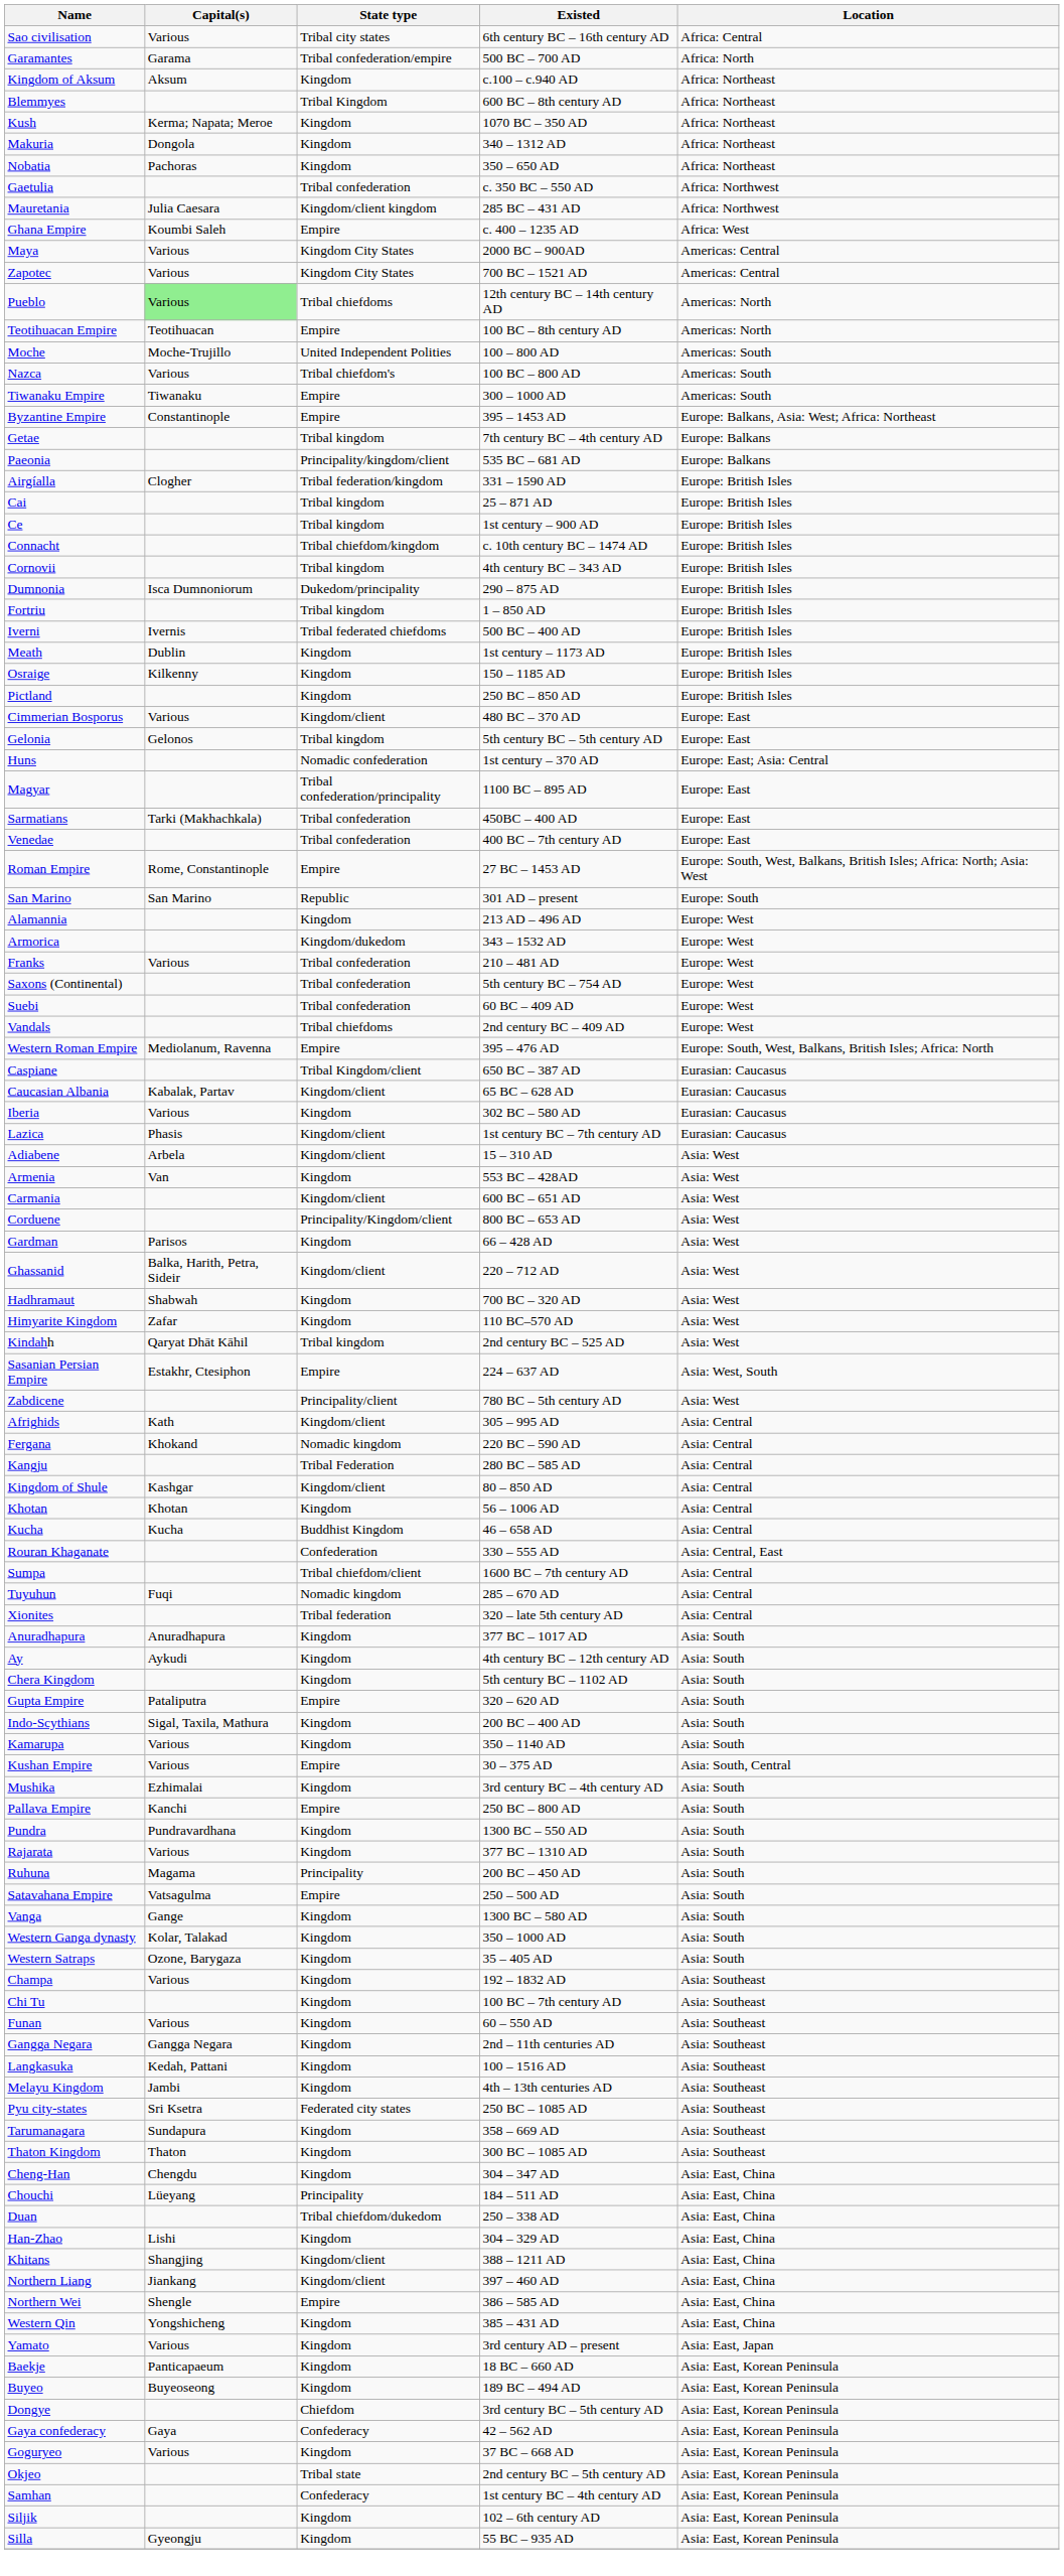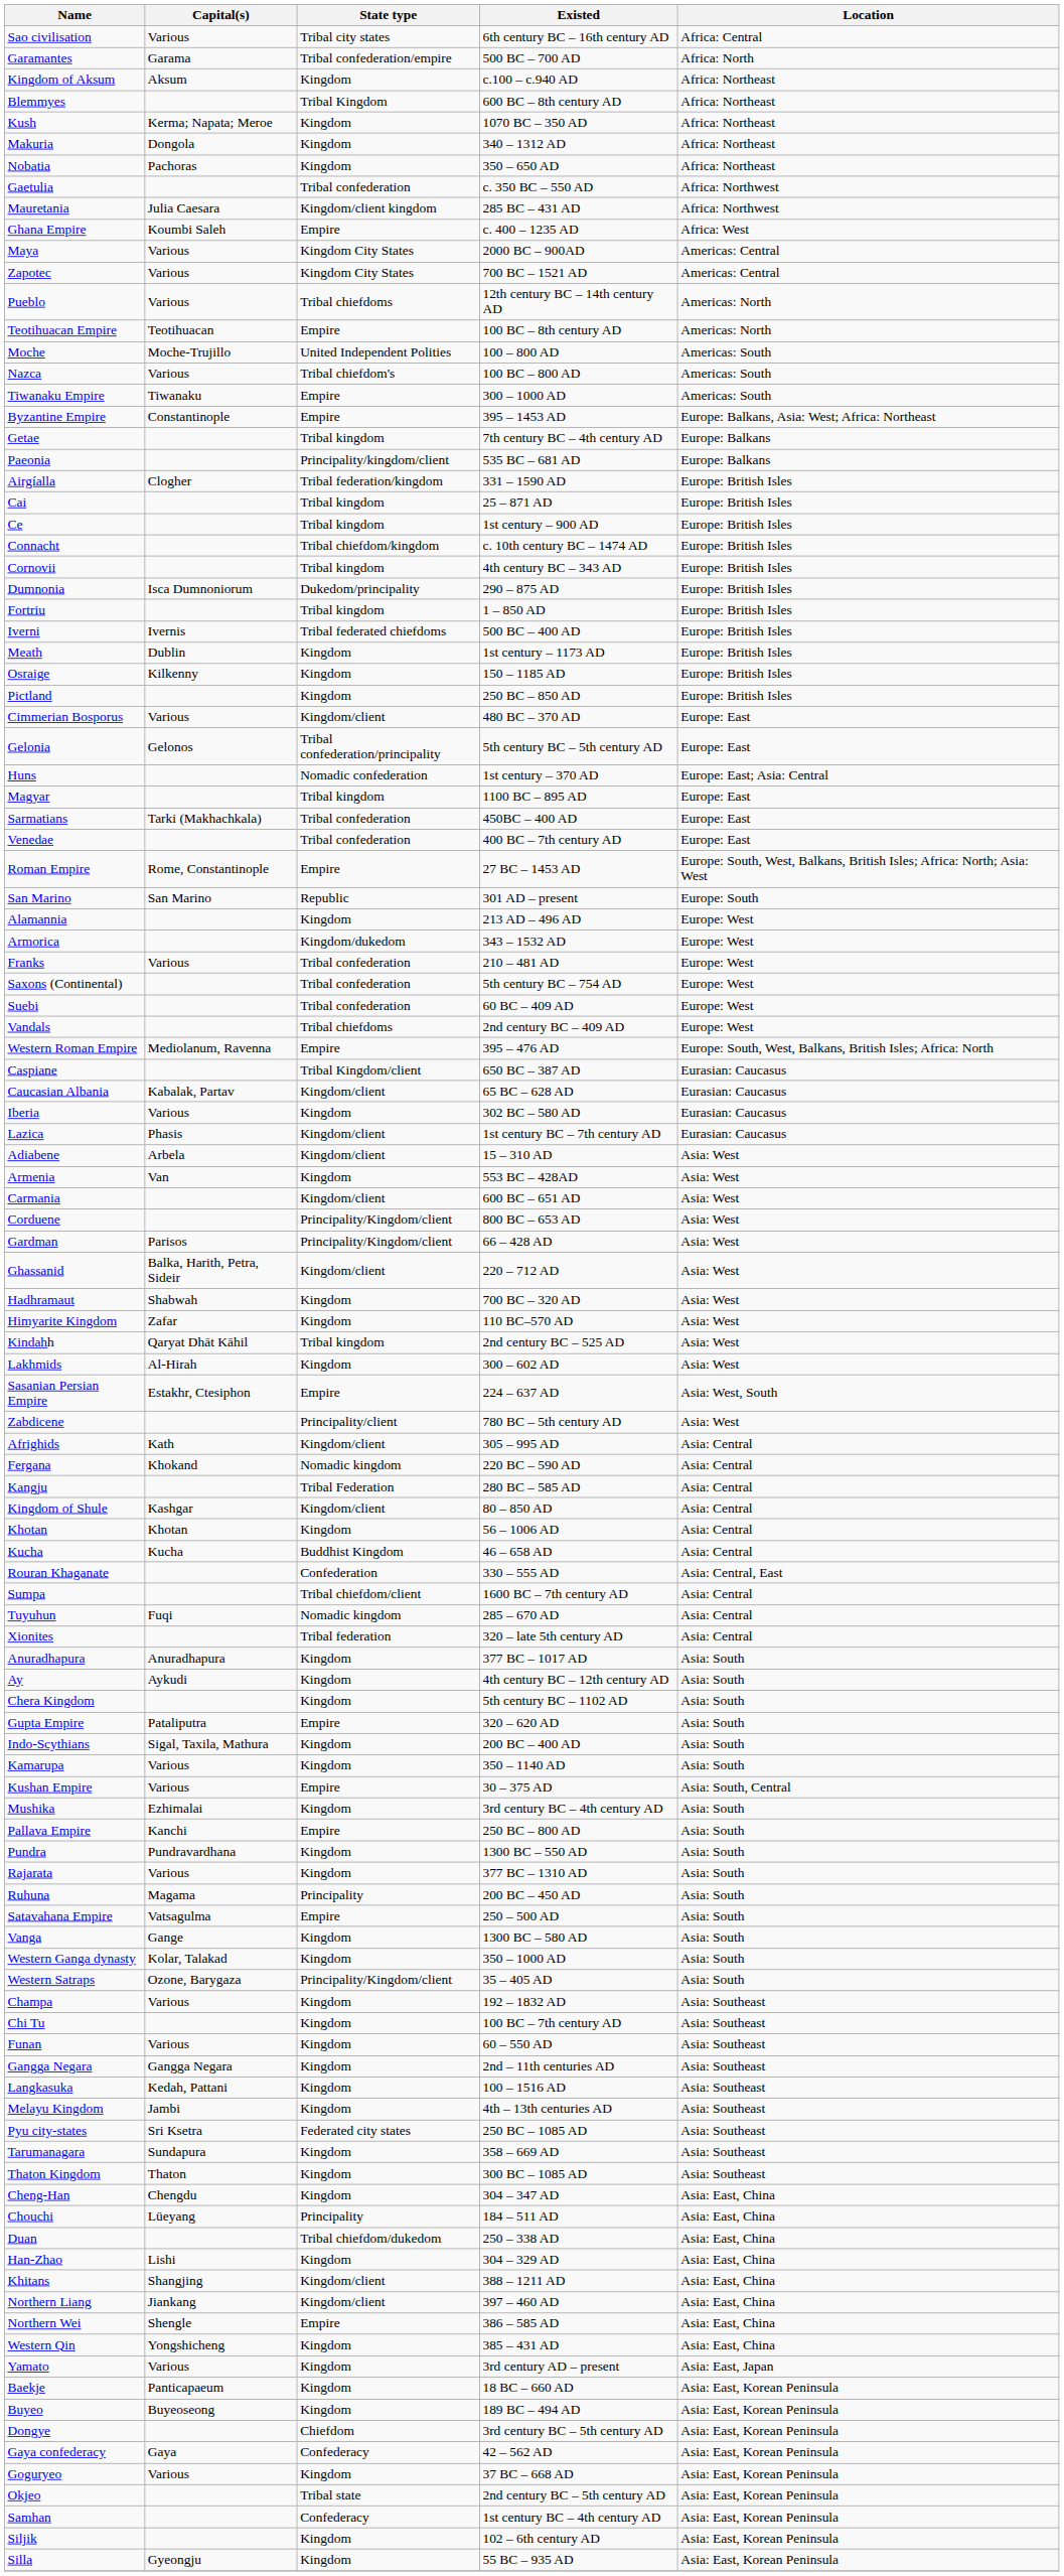Pueblo | Capital(s): lightgreen background -> no background
Gelonia | State type: Tribal kingdom -> Tribal confederation/principality
Magyar | State type: Tribal confederation/principality -> Tribal kingdom
Gardman | State type: Kingdom -> Principality/Kingdom/client
+ row: Lakhmids | Al-Hirah | Kingdom | 300 – 602 AD | Asia: West
Western Satraps | State type: Kingdom -> Principality/Kingdom/client
